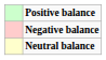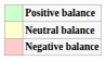rows swapped: Neutral balance <-> Negative balance
